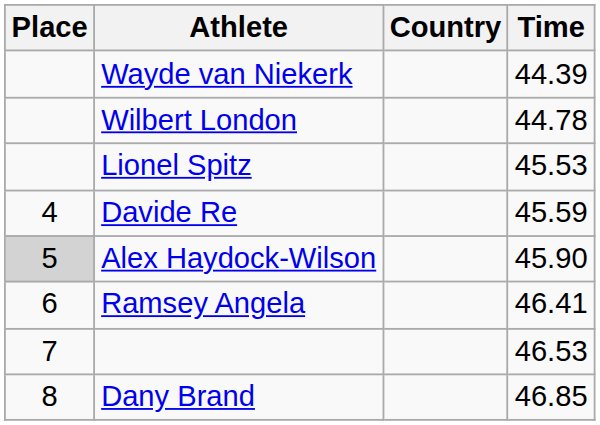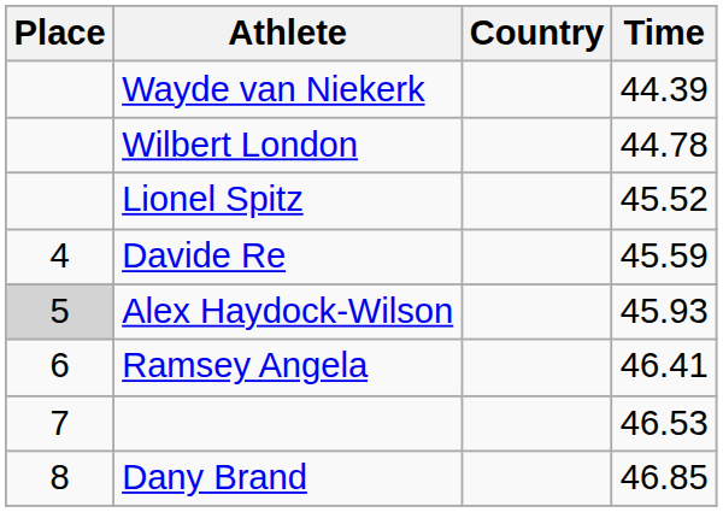Lionel Spitz | Time: 45.53 -> 45.52
Alex Haydock-Wilson | Time: 45.90 -> 45.93
